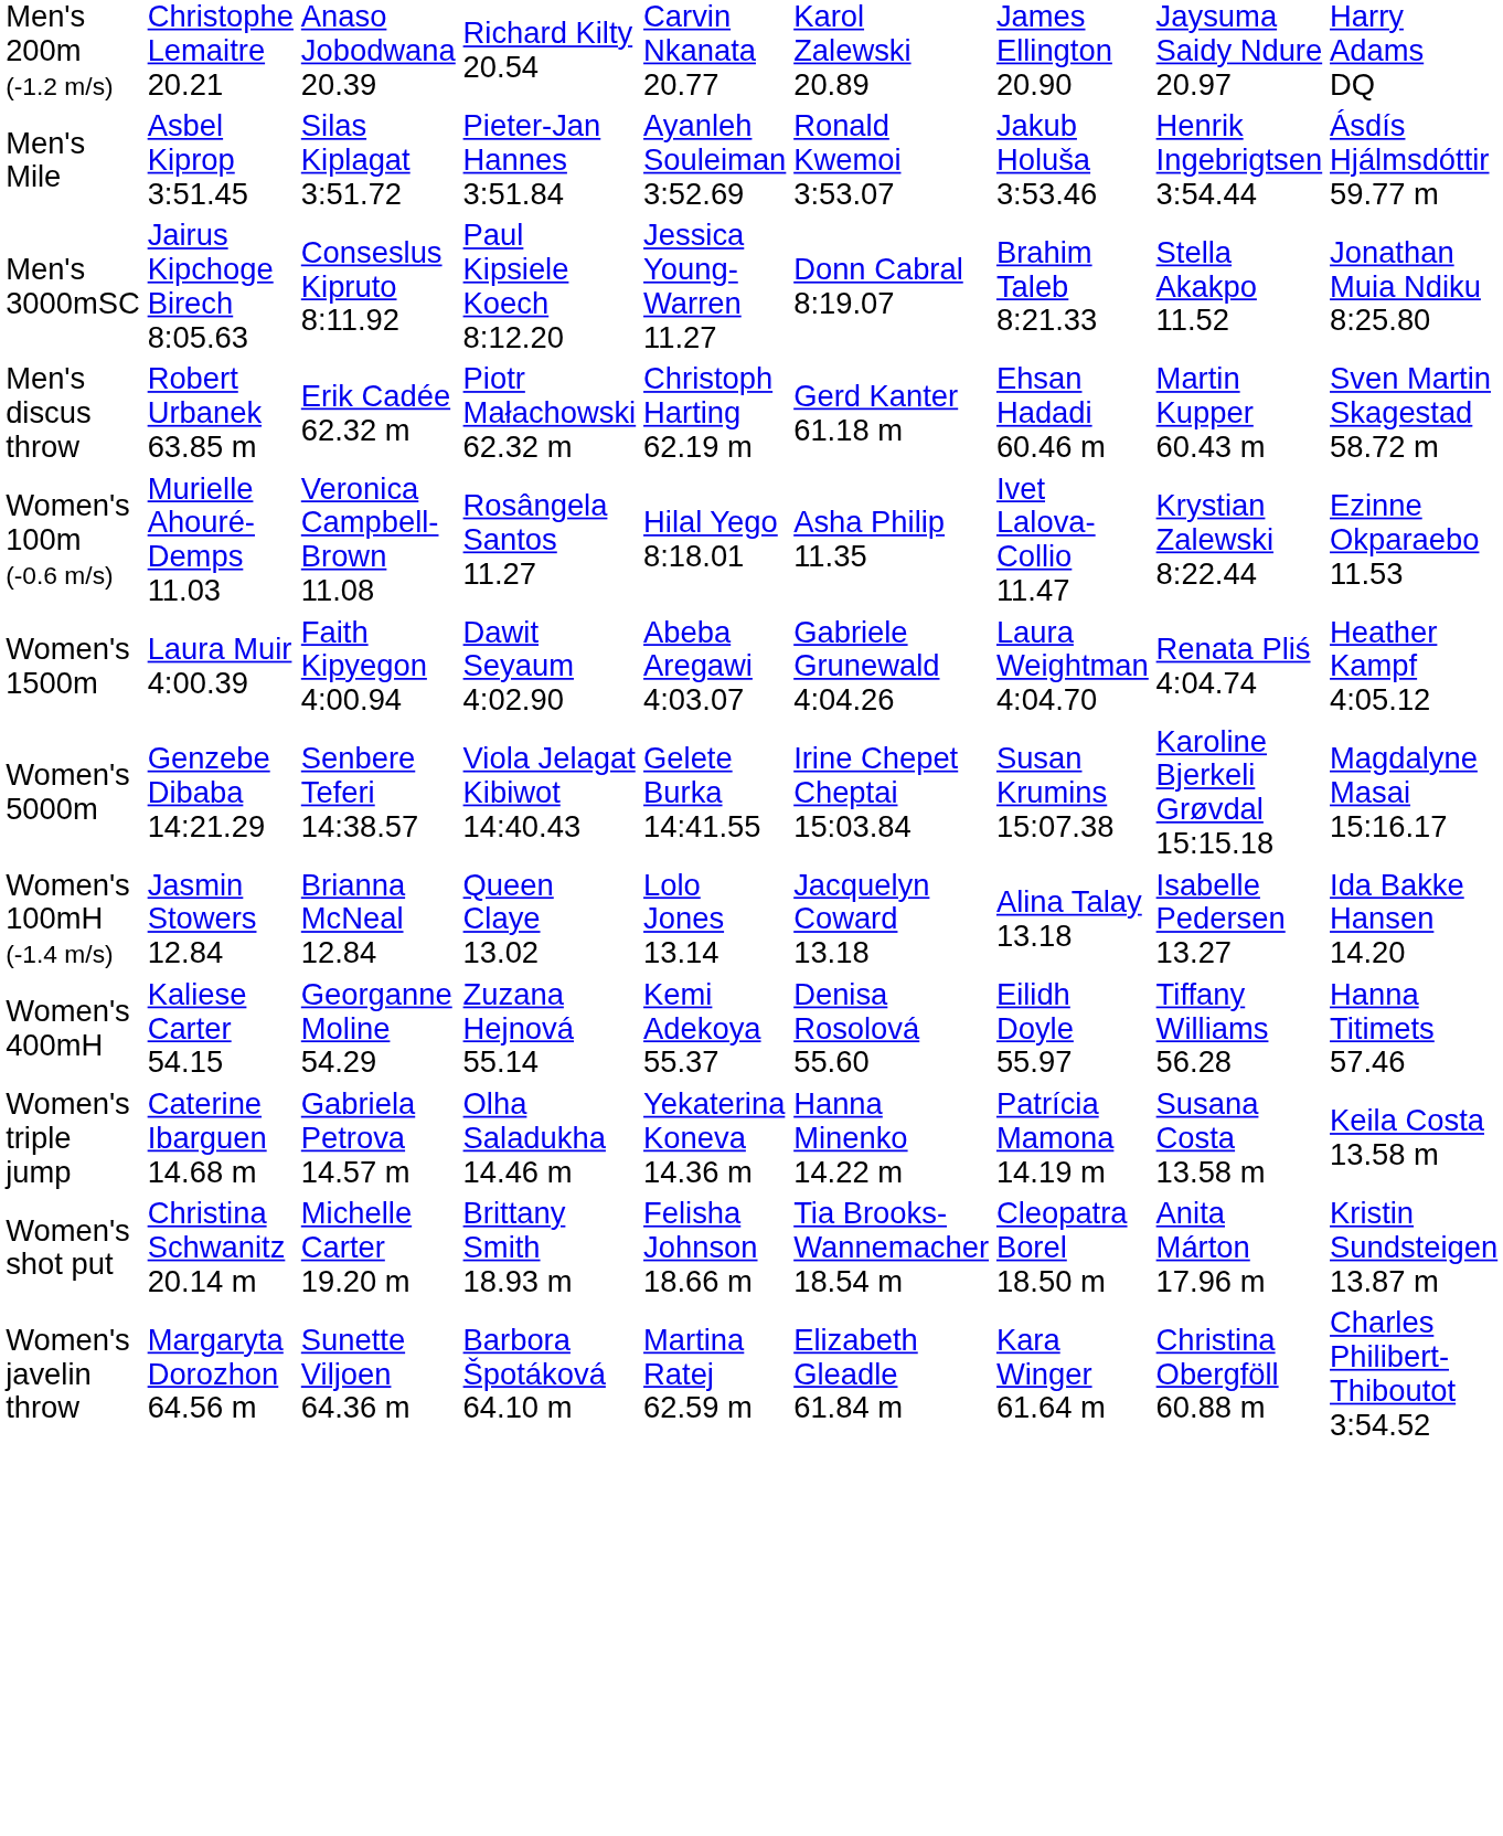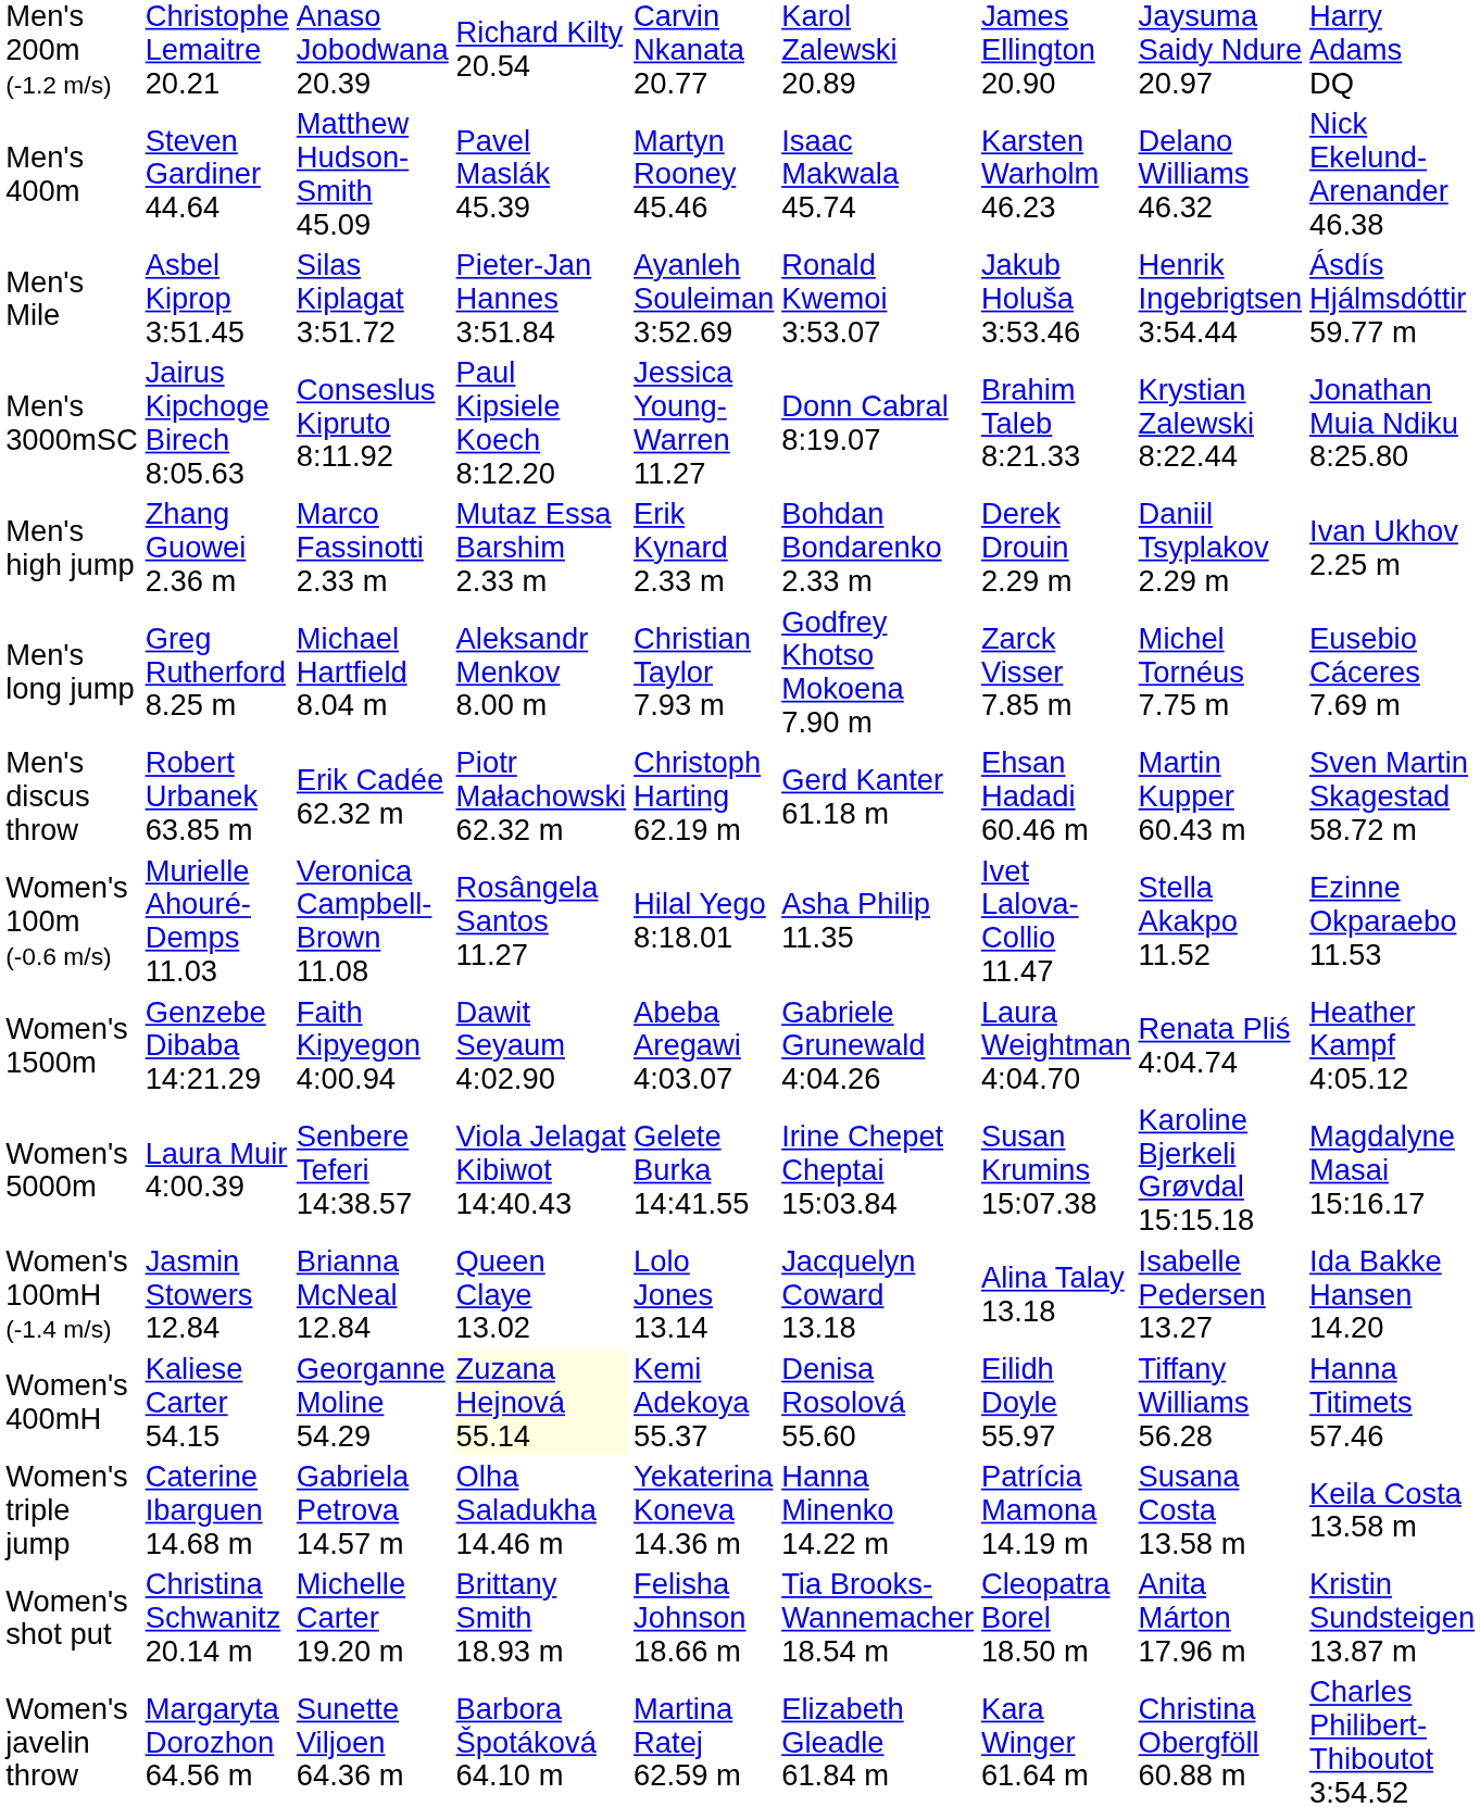+ row: Men's 400m | Steven Gardiner 44.64 | Matthew Hudson-Smith 45.09 | Pavel Maslák 45.39 | Martyn Rooney 45.46 | Isaac Makwala 45.74 | Karsten Warholm 46.23 | Delano Williams 46.32 | Nick Ekelund-Arenander 46.38
Men's 3000mSC | column 8: Stella Akakpo 11.52 -> Krystian Zalewski 8:22.44
+ row: Men's high jump | Zhang Guowei 2.36 m | Marco Fassinotti 2.33 m | Mutaz Essa Barshim 2.33 m | Erik Kynard 2.33 m | Bohdan Bondarenko 2.33 m | Derek Drouin 2.29 m | Daniil Tsyplakov 2.29 m | Ivan Ukhov 2.25 m
+ row: Men's long jump | Greg Rutherford 8.25 m | Michael Hartfield 8.04 m | Aleksandr Menkov 8.00 m | Christian Taylor 7.93 m | Godfrey Khotso Mokoena 7.90 m | Zarck Visser 7.85 m | Michel Tornéus 7.75 m | Eusebio Cáceres 7.69 m
Women's 100m (-0.6 m/s) | column 8: Krystian Zalewski 8:22.44 -> Stella Akakpo 11.52
Women's 1500m | column 2: Laura Muir 4:00.39 -> Genzebe Dibaba 14:21.29
Women's 5000m | column 2: Genzebe Dibaba 14:21.29 -> Laura Muir 4:00.39
Women's 400mH | column 4: no background -> lightyellow background
